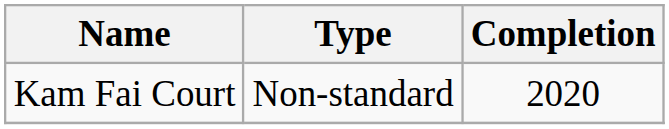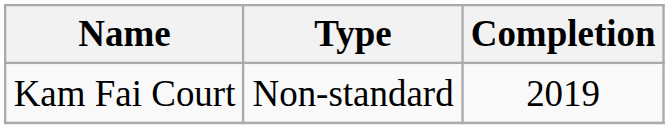Kam Fai Court | Completion: 2020 -> 2019
